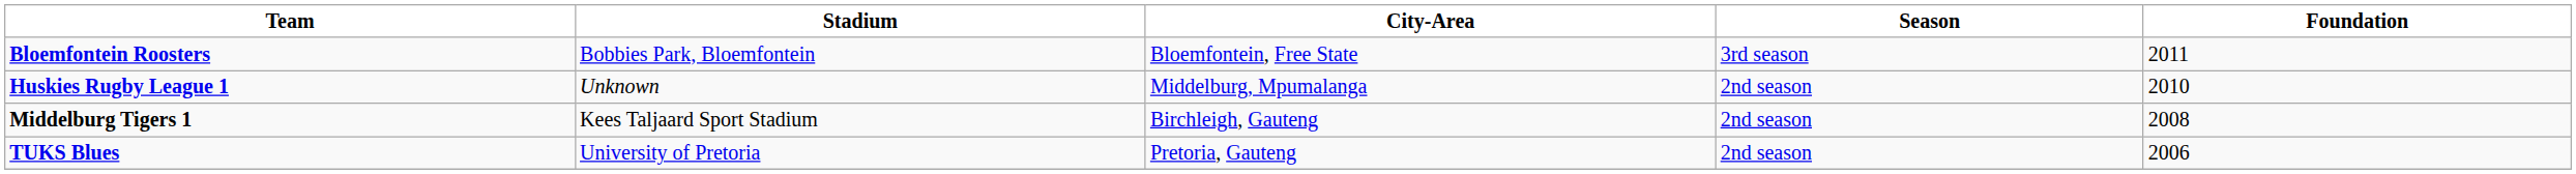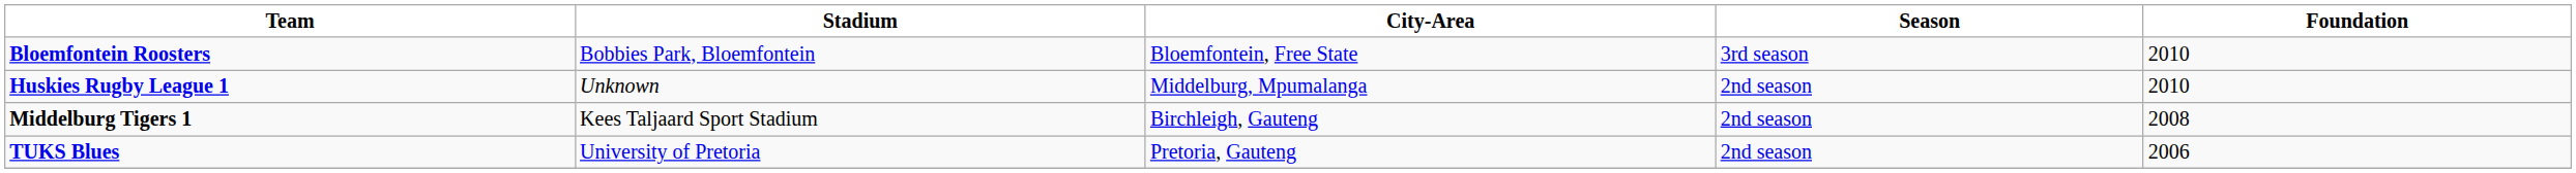Bloemfontein Roosters | Foundation: 2011 -> 2010
